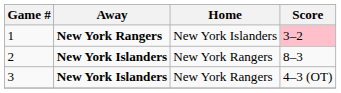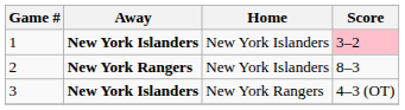1 | Away: New York Rangers -> New York Islanders
2 | Away: New York Islanders -> New York Rangers
2 | Home: New York Rangers -> New York Islanders
